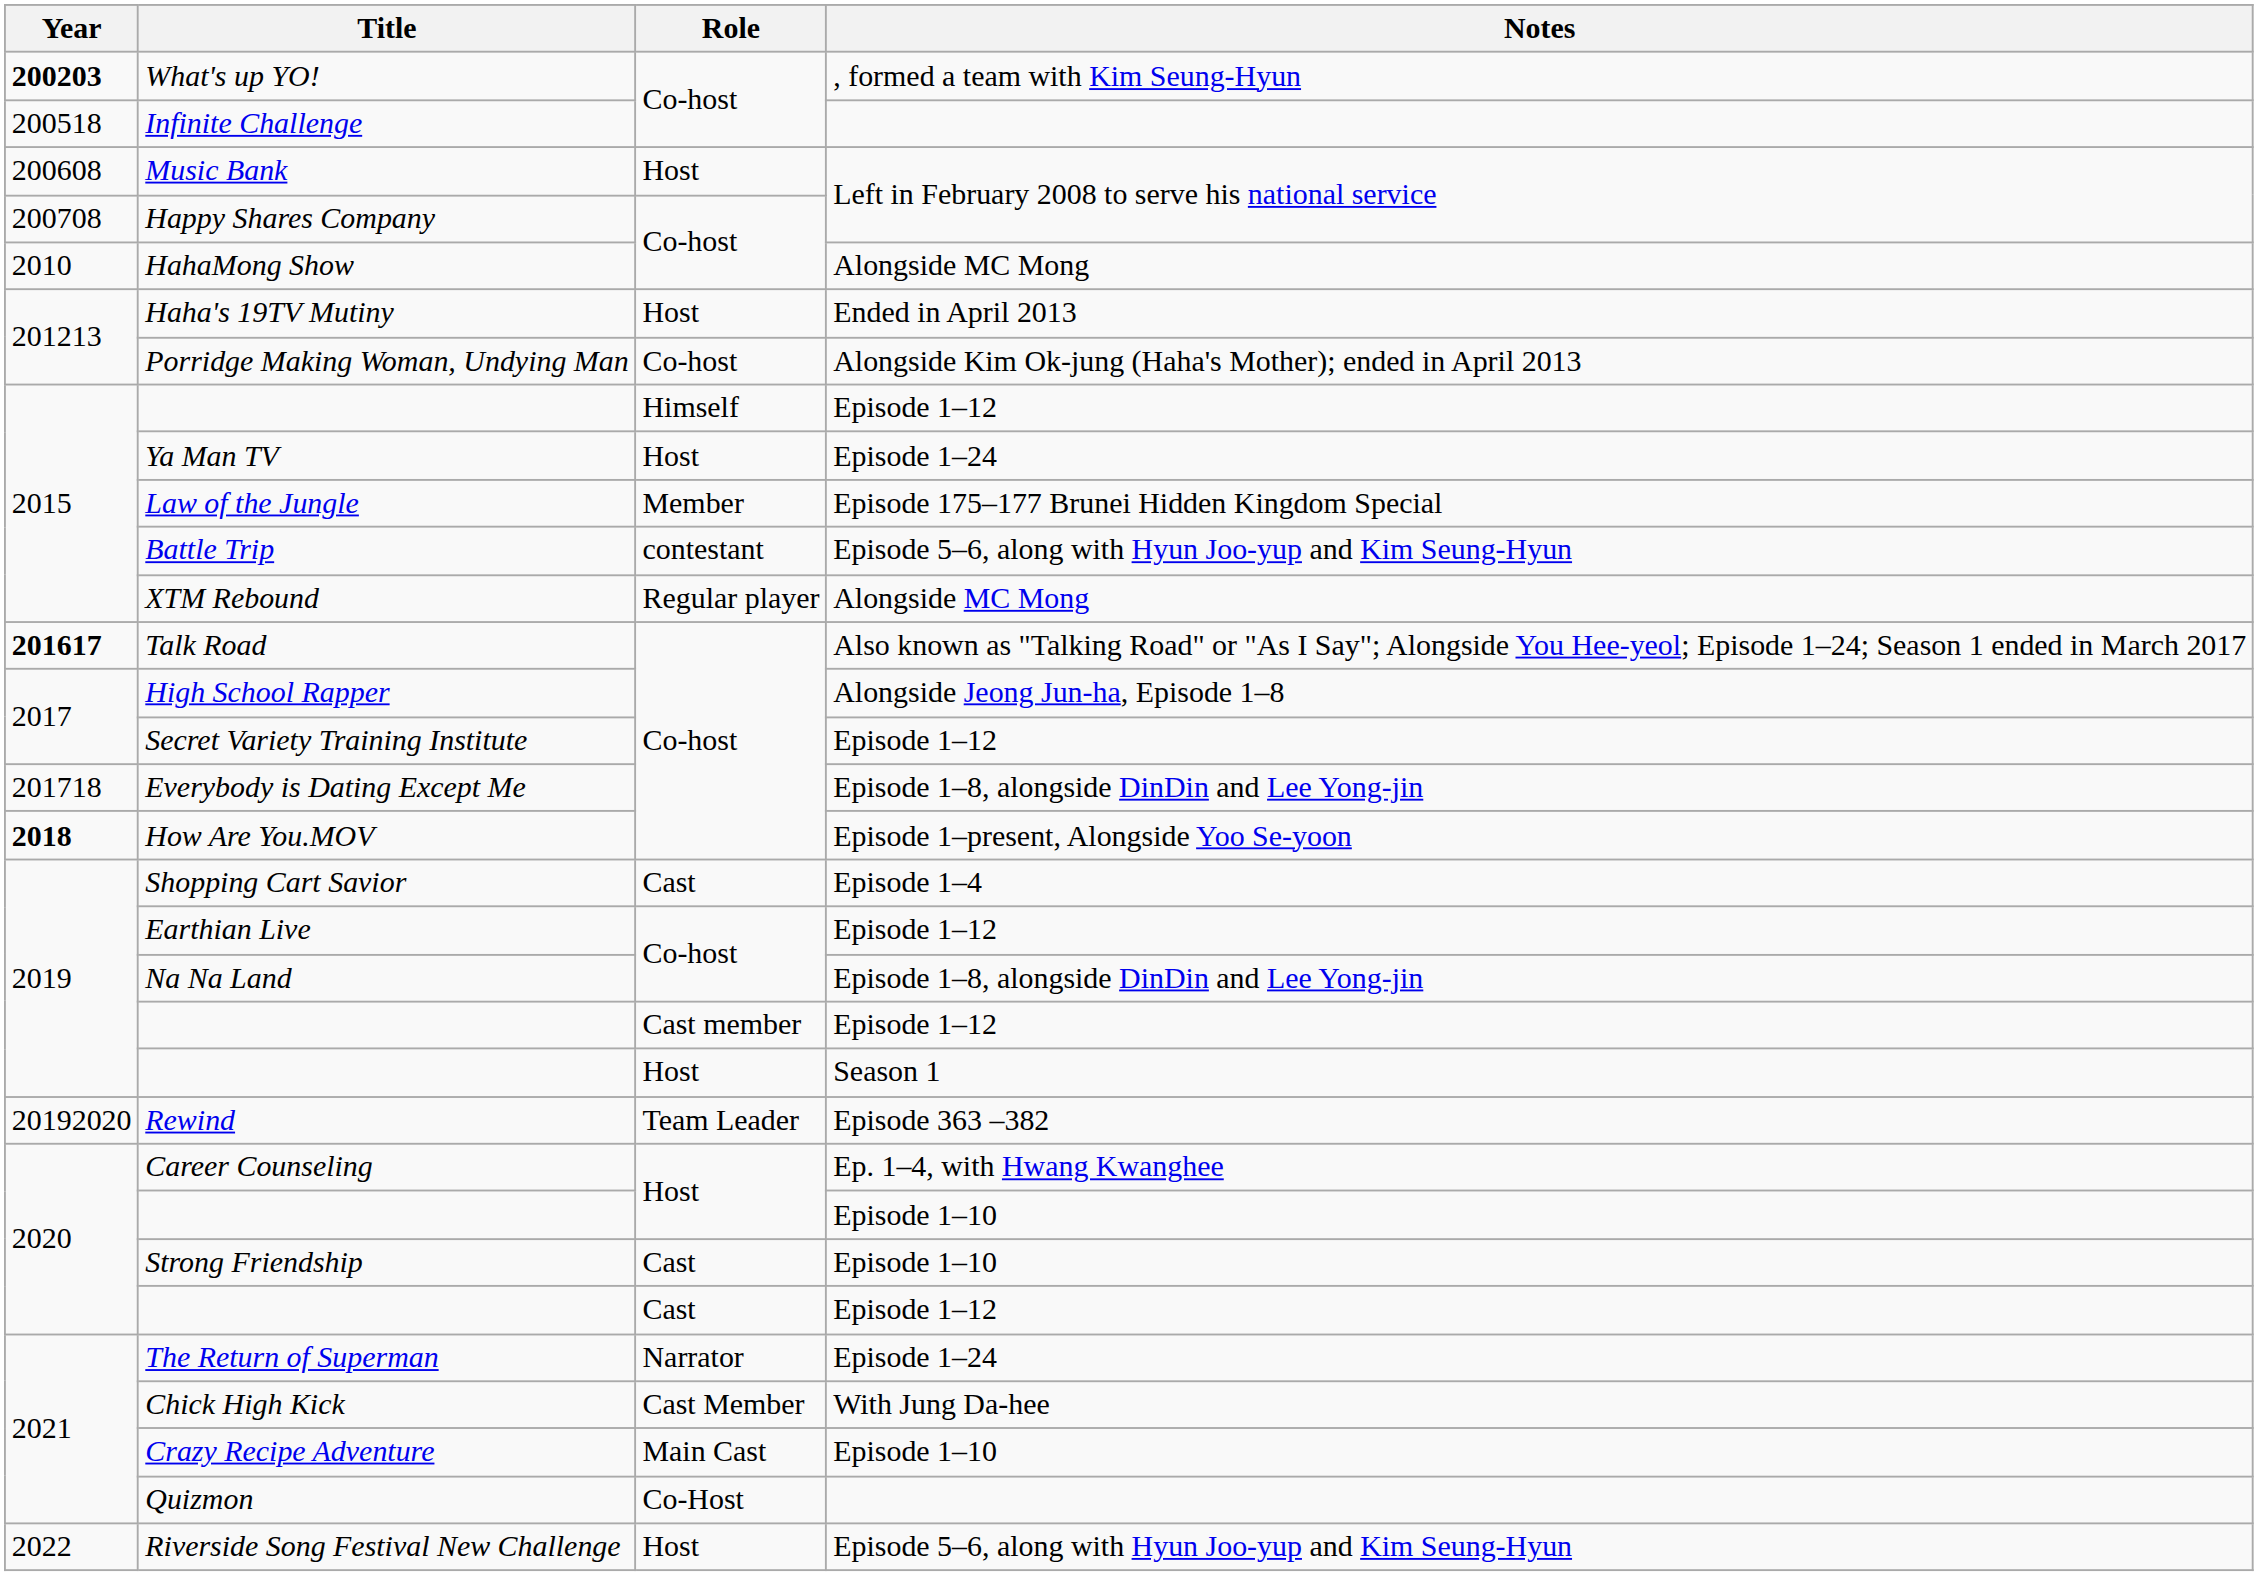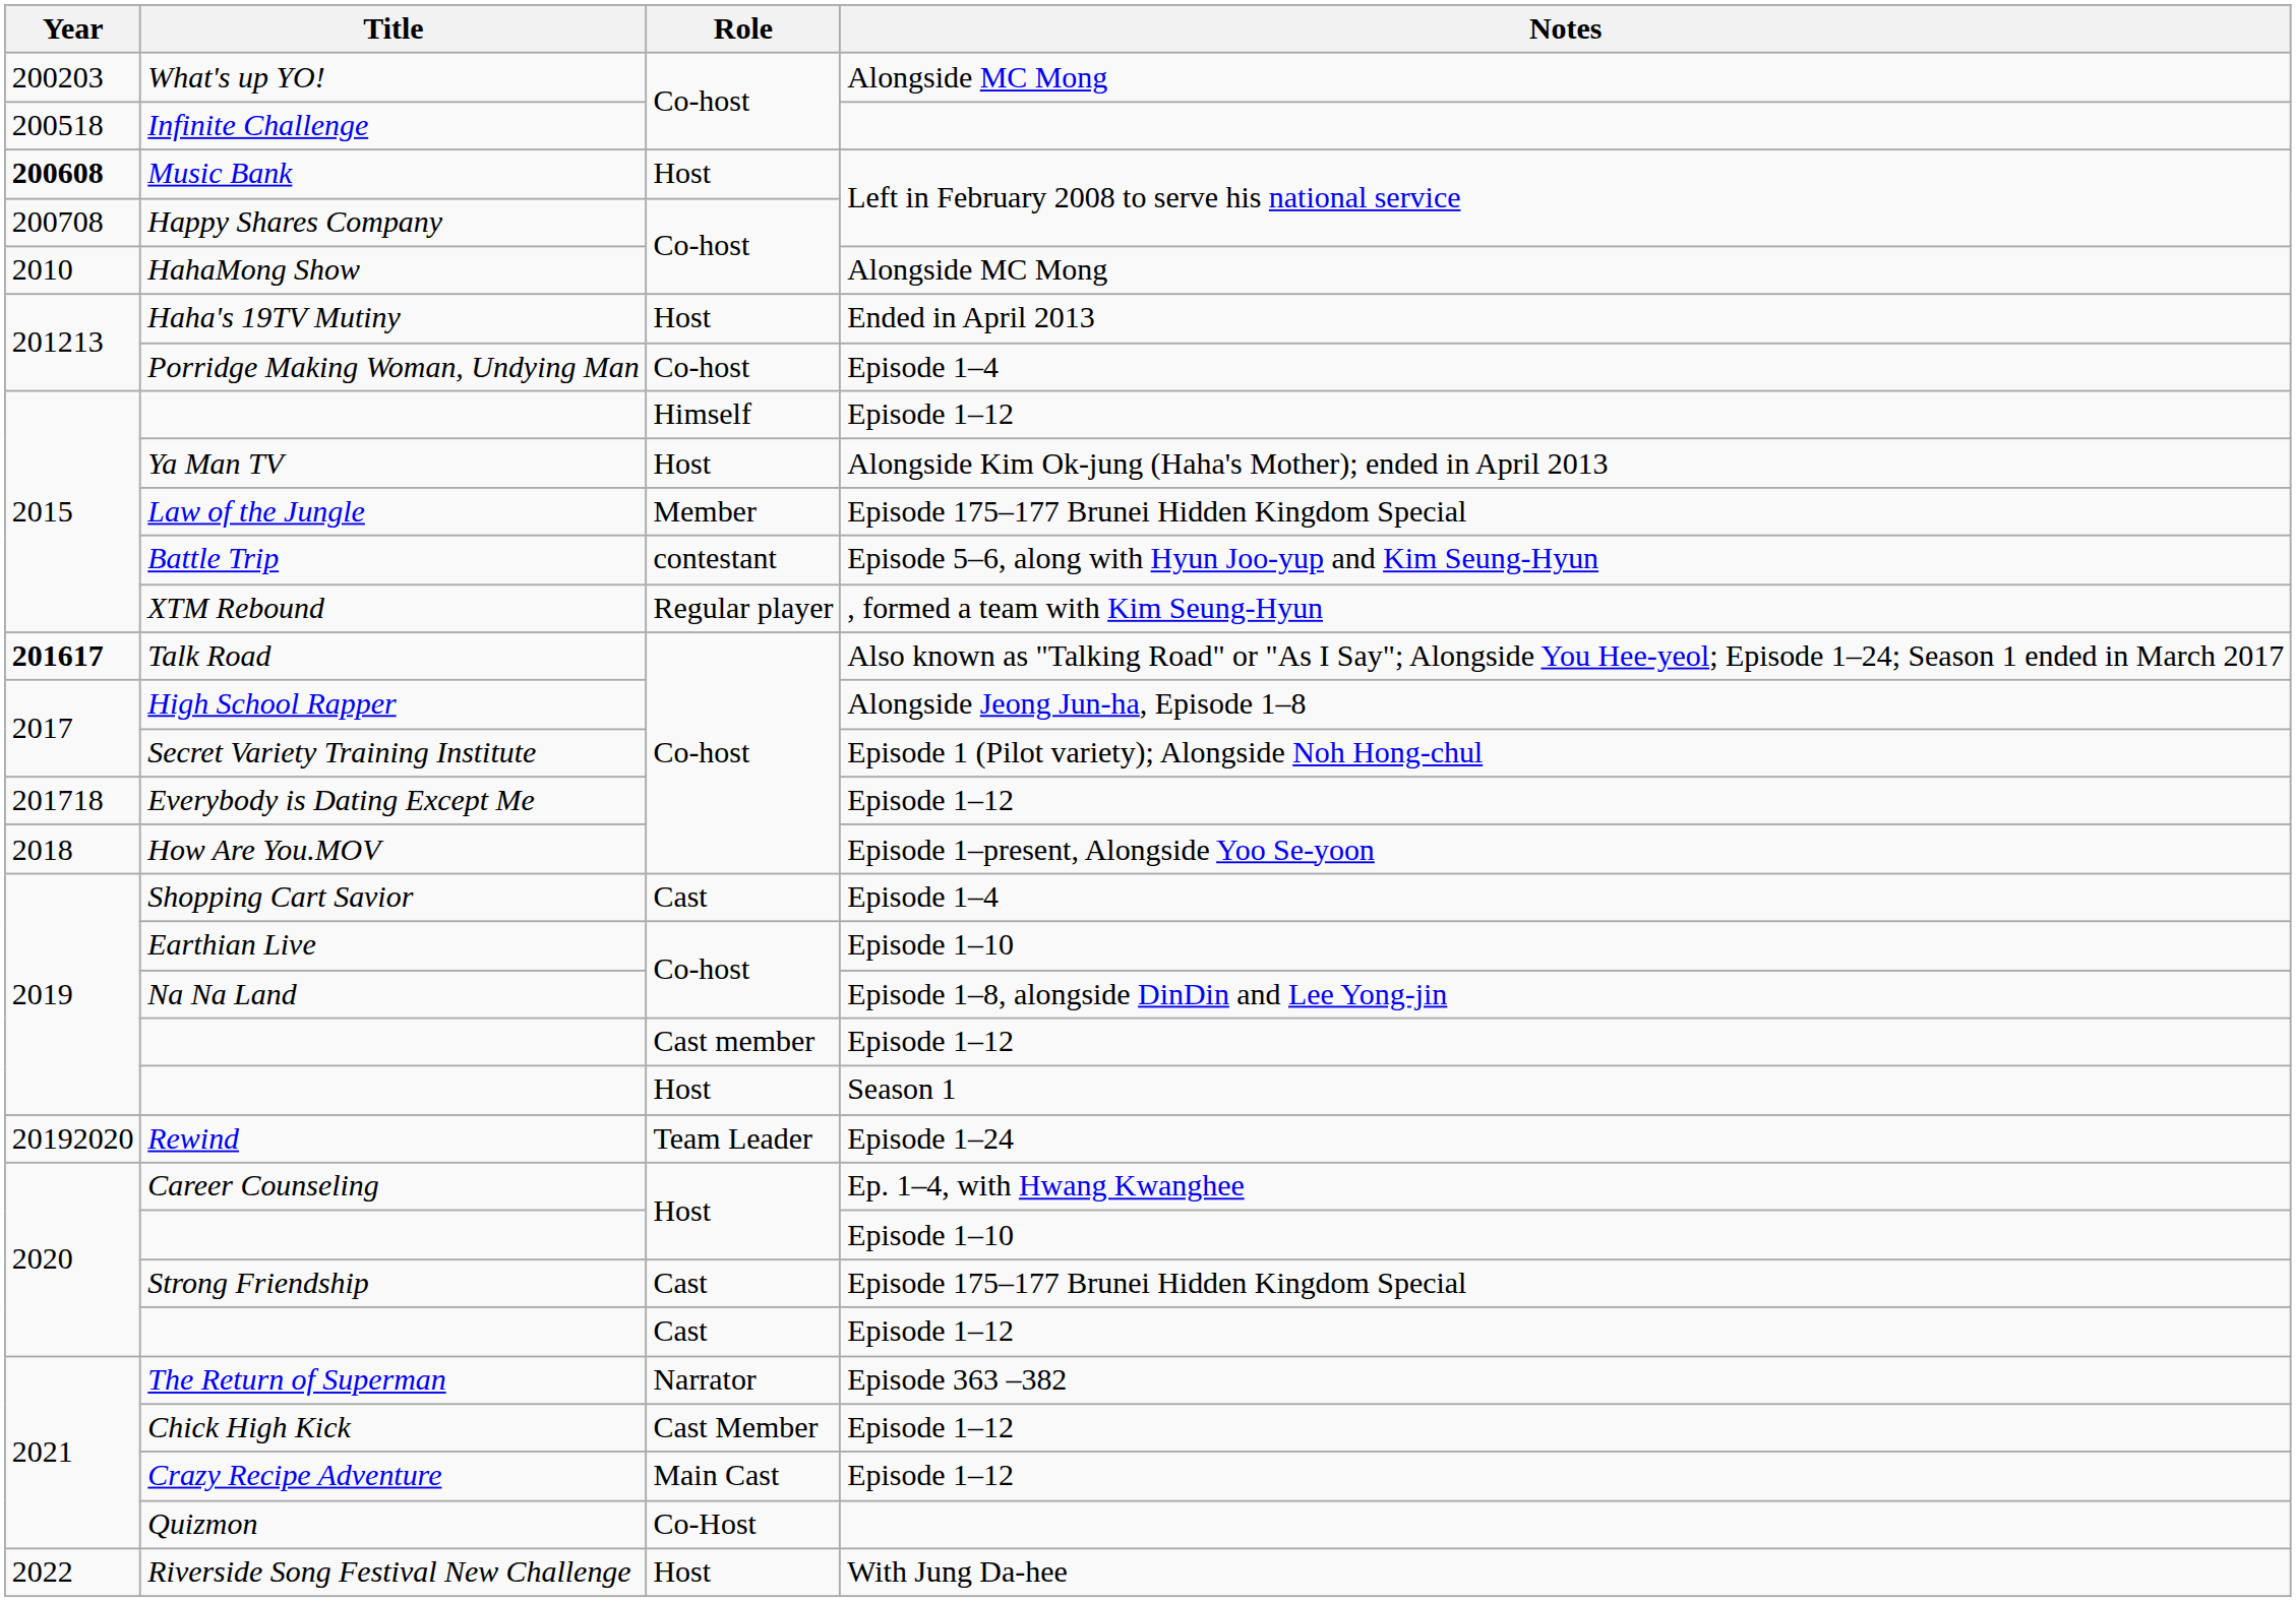What's up YO! | Year: bold -> normal
What's up YO! | Notes: , formed a team with Kim Seung-Hyun -> Alongside MC Mong
Music Bank | Year: normal -> bold
Porridge Making Woman, Undying Man | Notes: Alongside Kim Ok-jung (Haha's Mother); ended in April 2013 -> Episode 1–4
Ya Man TV | Notes: Episode 1–24 -> Alongside Kim Ok-jung (Haha's Mother); ended in April 2013
XTM Rebound | Notes: Alongside MC Mong -> , formed a team with Kim Seung-Hyun
Secret Variety Training Institute | Notes: Episode 1–12 -> Episode 1 (Pilot variety); Alongside Noh Hong-chul
Everybody is Dating Except Me | Notes: Episode 1–8, alongside DinDin and Lee Yong-jin -> Episode 1–12
How Are You.MOV | Year: bold -> normal
Earthian Live | Notes: Episode 1–12 -> Episode 1–10
Rewind | Notes: Episode 363 –382 -> Episode 1–24
Strong Friendship | Notes: Episode 1–10 -> Episode 175–177 Brunei Hidden Kingdom Special
The Return of Superman | Notes: Episode 1–24 -> Episode 363 –382
Chick High Kick | Notes: With Jung Da-hee -> Episode 1–12
Crazy Recipe Adventure | Notes: Episode 1–10 -> Episode 1–12
Riverside Song Festival New Challenge | Notes: Episode 5–6, along with Hyun Joo-yup and Kim Seung-Hyun -> With Jung Da-hee
